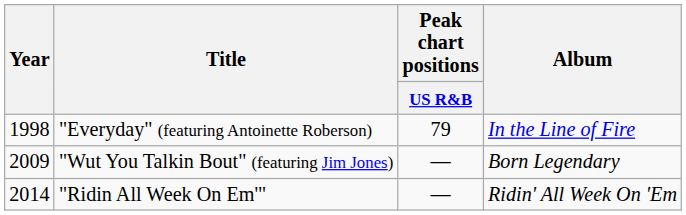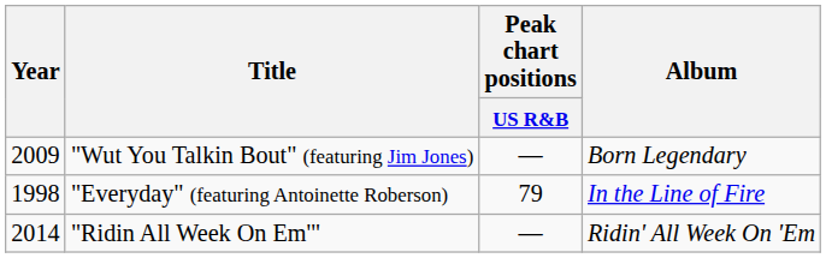rows swapped: "Everyday" (featuring Antoinette Roberson) <-> "Wut You Talkin Bout" (featuring Jim Jones)
